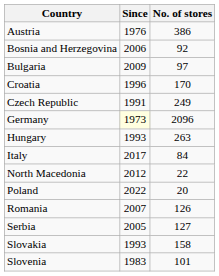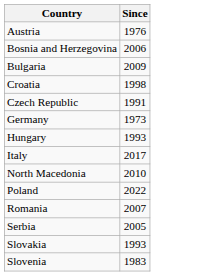- column: No. of stores | 386 | 92 | 97 | 170 | 249 | 2096 | 263 | 84 | 22 | 20 | 126 | 127 | 158 | 101
Croatia | Since: 1996 -> 1998
Germany | Since: lightyellow background -> no background
North Macedonia | Since: 2012 -> 2010
